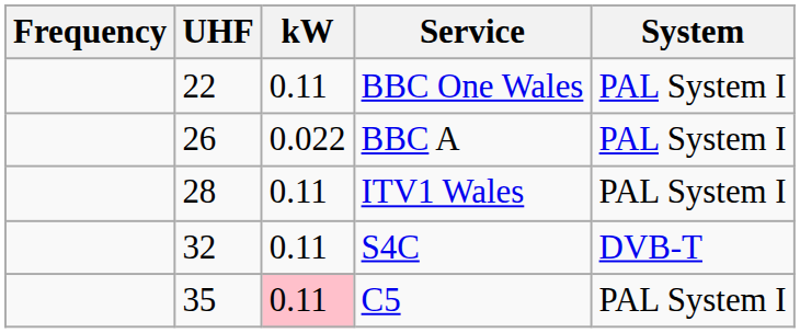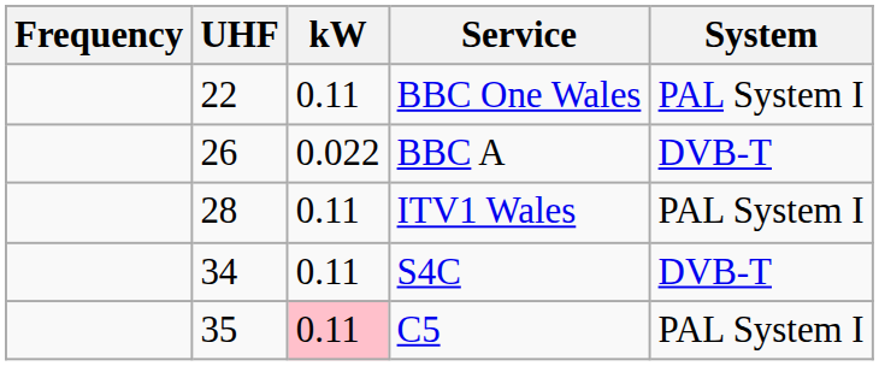BBC A | System: PAL System I -> DVB-T
S4C | UHF: 32 -> 34
